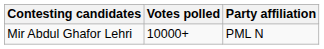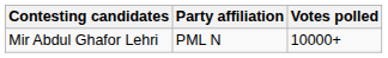columns swapped: Party affiliation <-> Votes polled
